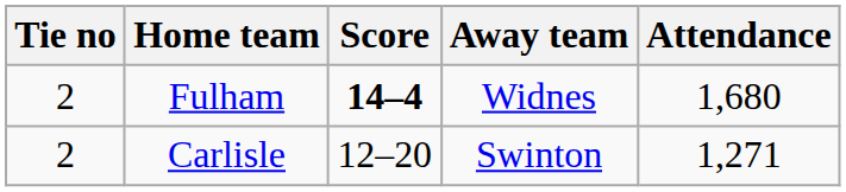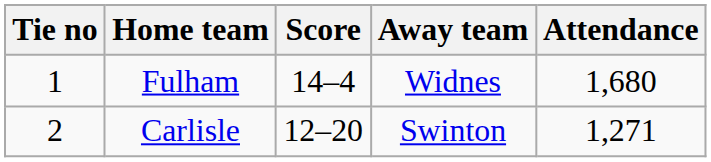Fulham | Tie no: 2 -> 1
Fulham | Score: bold -> normal
